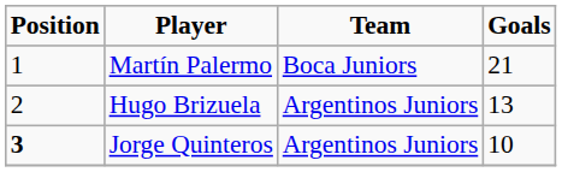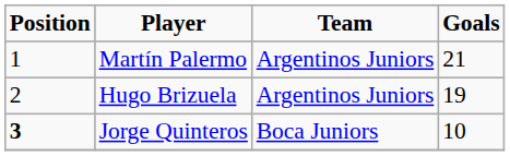Martín Palermo | Team: Boca Juniors -> Argentinos Juniors
Hugo Brizuela | Goals: 13 -> 19
Jorge Quinteros | Team: Argentinos Juniors -> Boca Juniors
